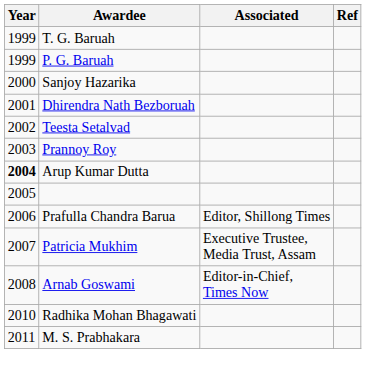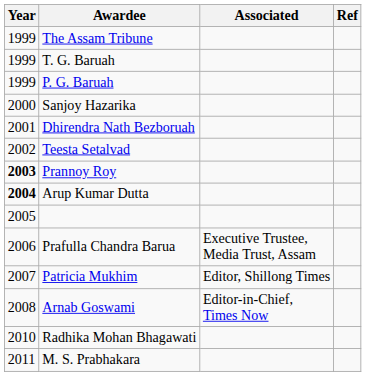+ row: 1999 | The Assam Tribune
Prannoy Roy | Year: normal -> bold
Prafulla Chandra Barua | Associated: Editor, Shillong Times -> Executive Trustee, Media Trust, Assam
Patricia Mukhim | Associated: Executive Trustee, Media Trust, Assam -> Editor, Shillong Times
